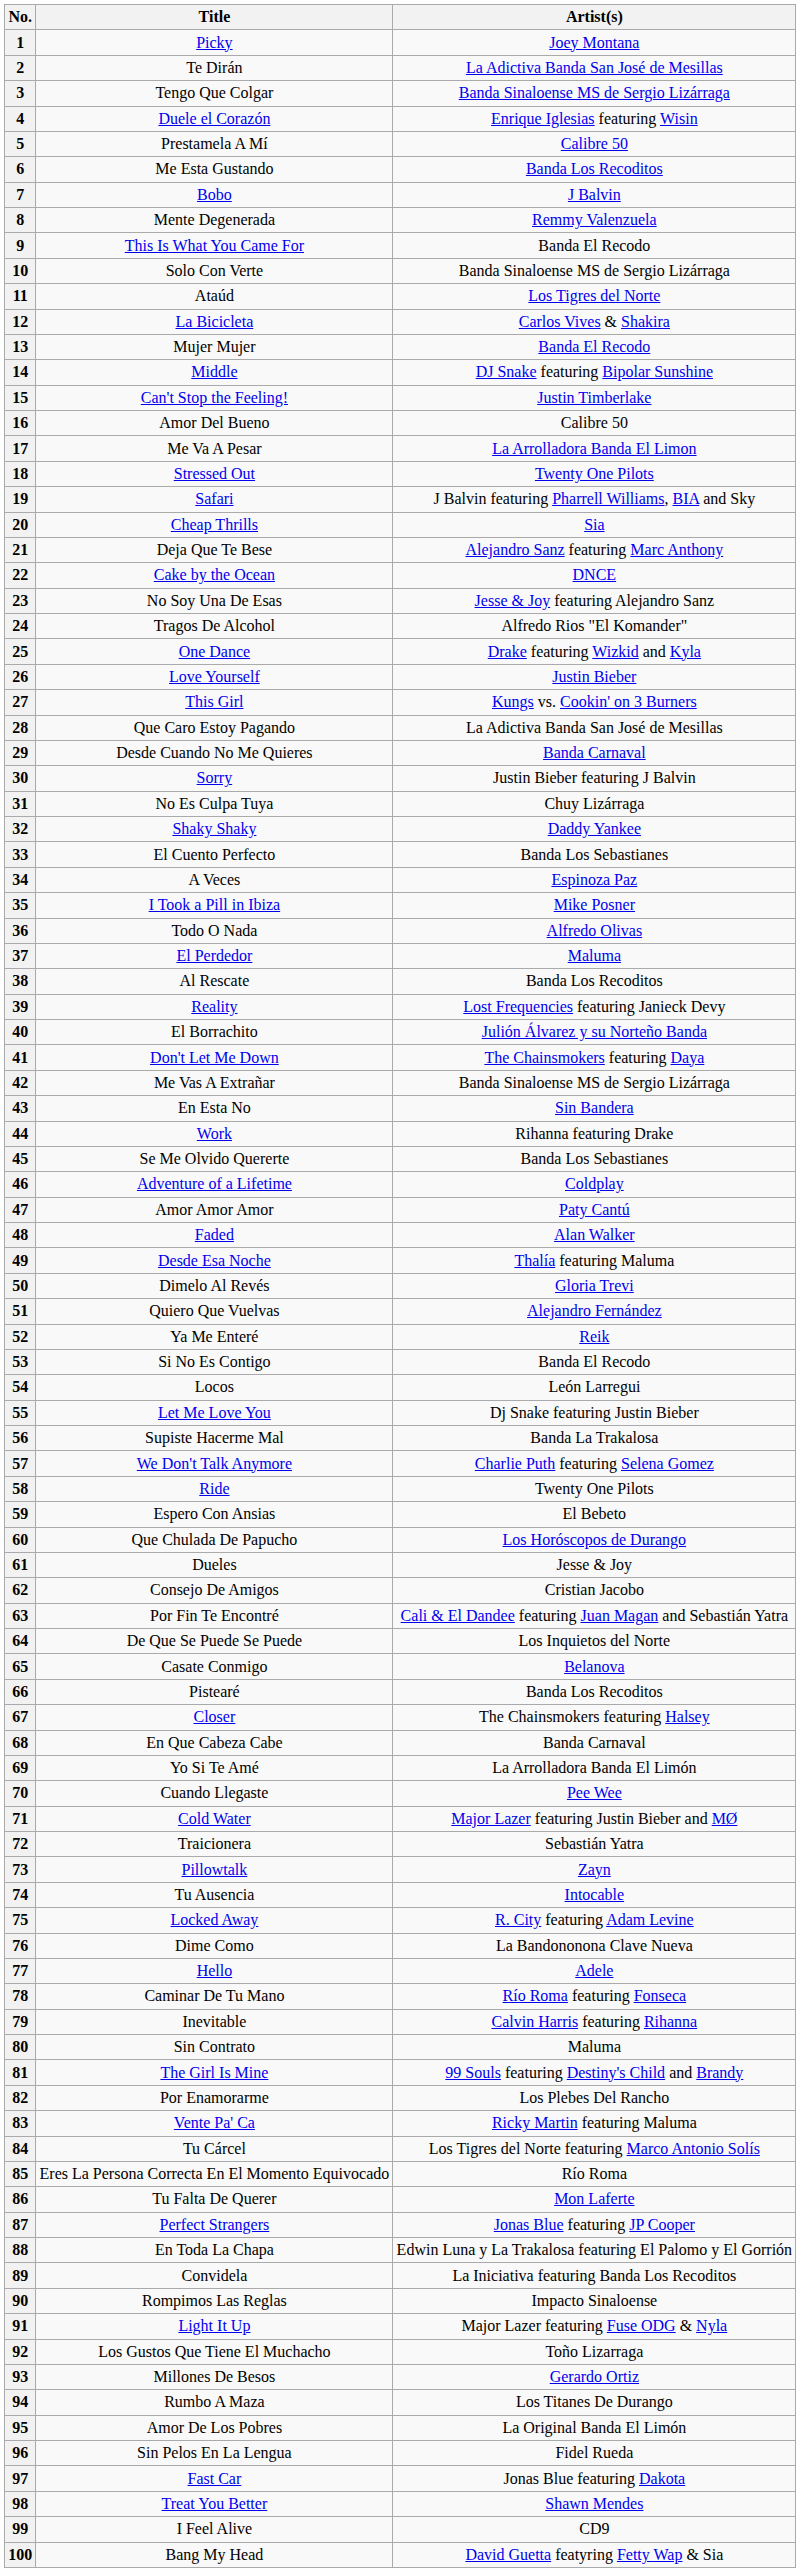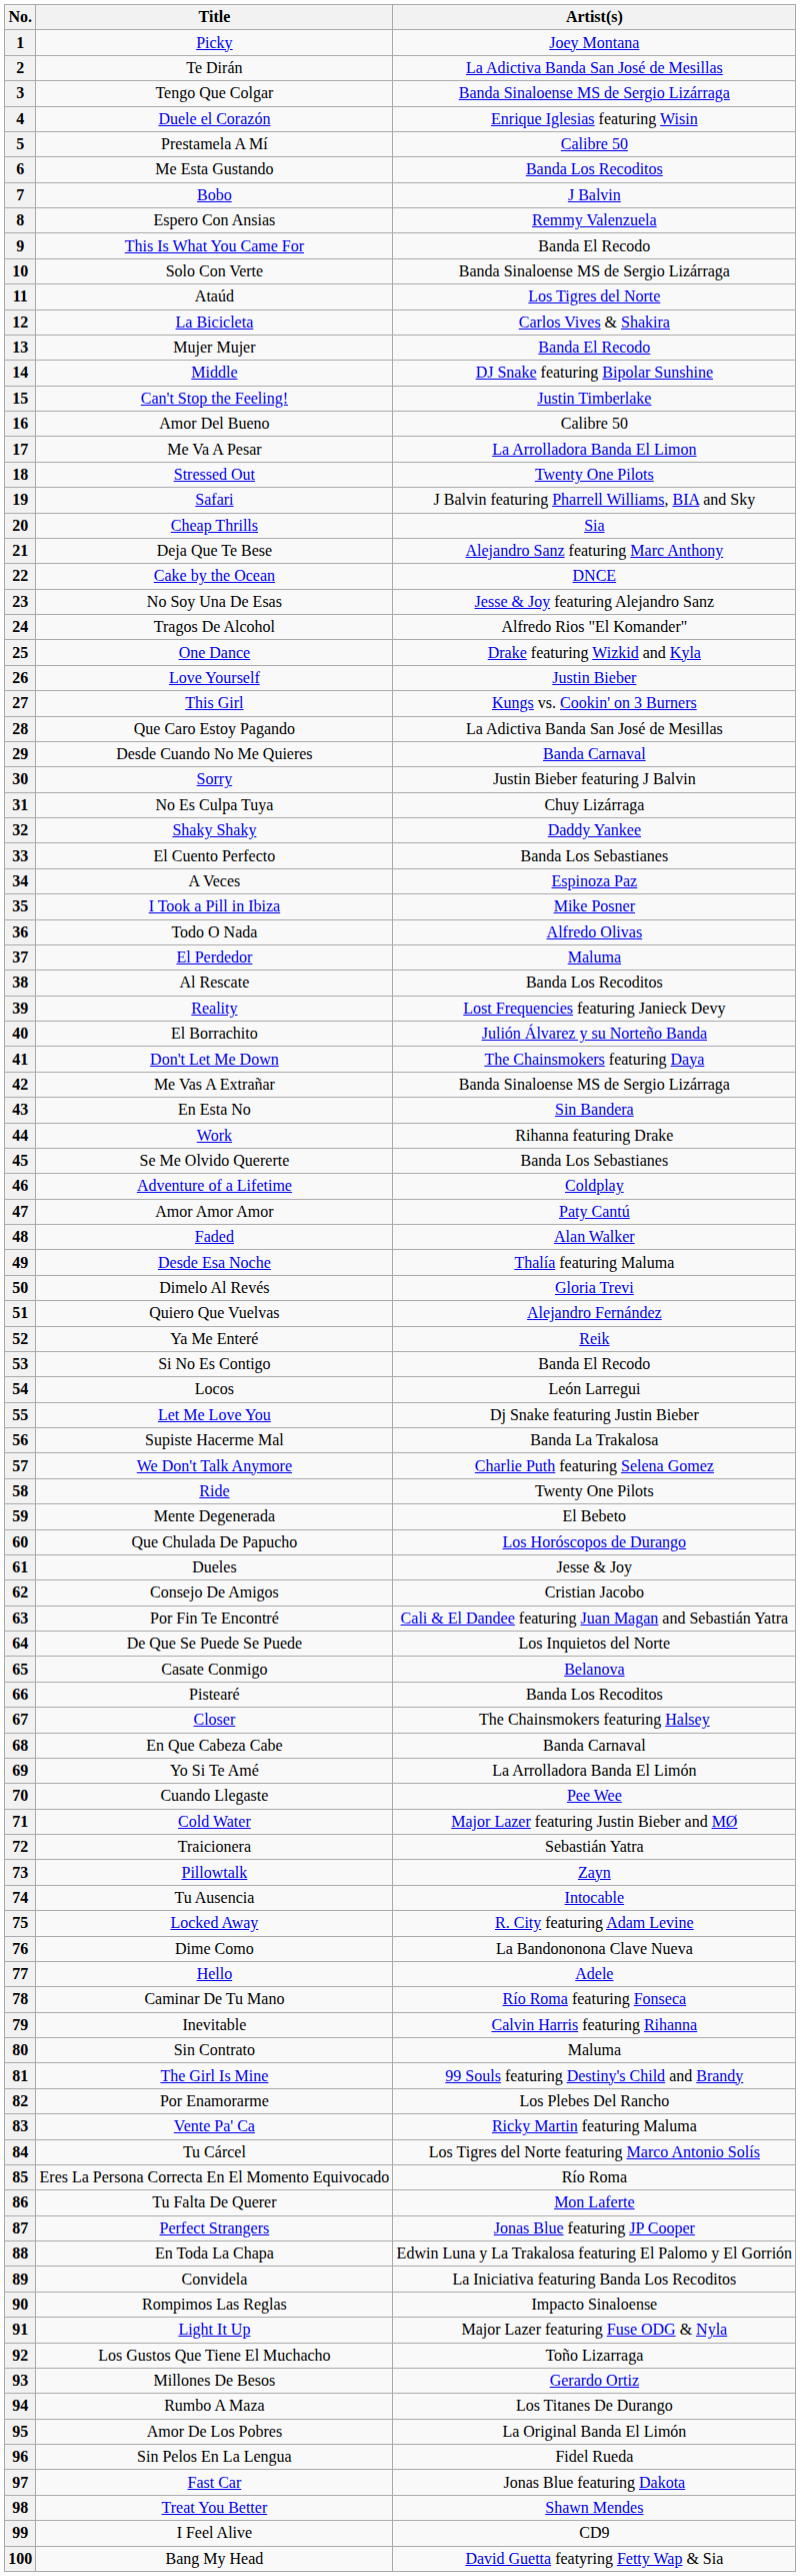8 | Title: Mente Degenerada -> Espero Con Ansias
59 | Title: Espero Con Ansias -> Mente Degenerada
